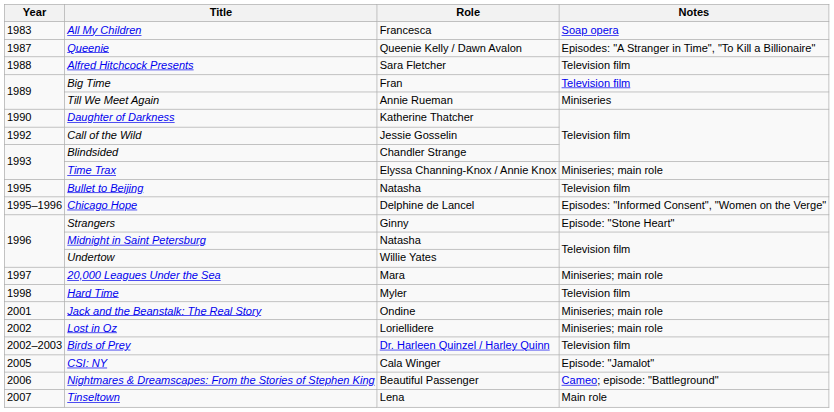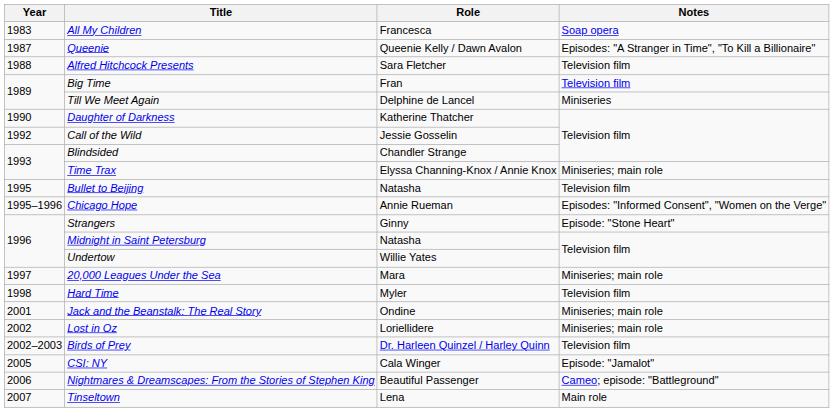Till We Meet Again | Role: Annie Rueman -> Delphine de Lancel
Chicago Hope | Role: Delphine de Lancel -> Annie Rueman
